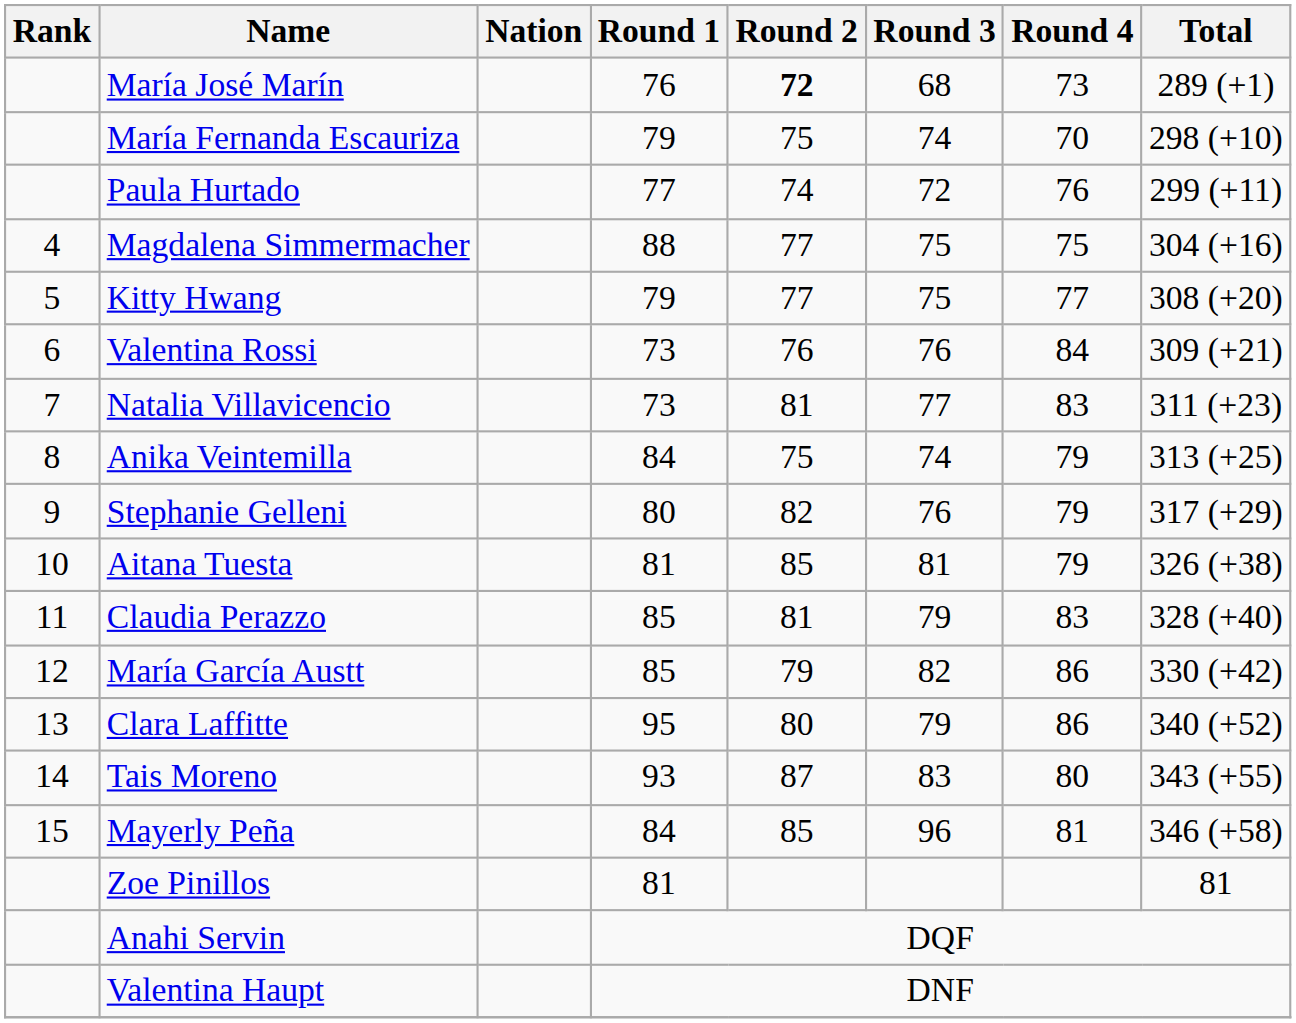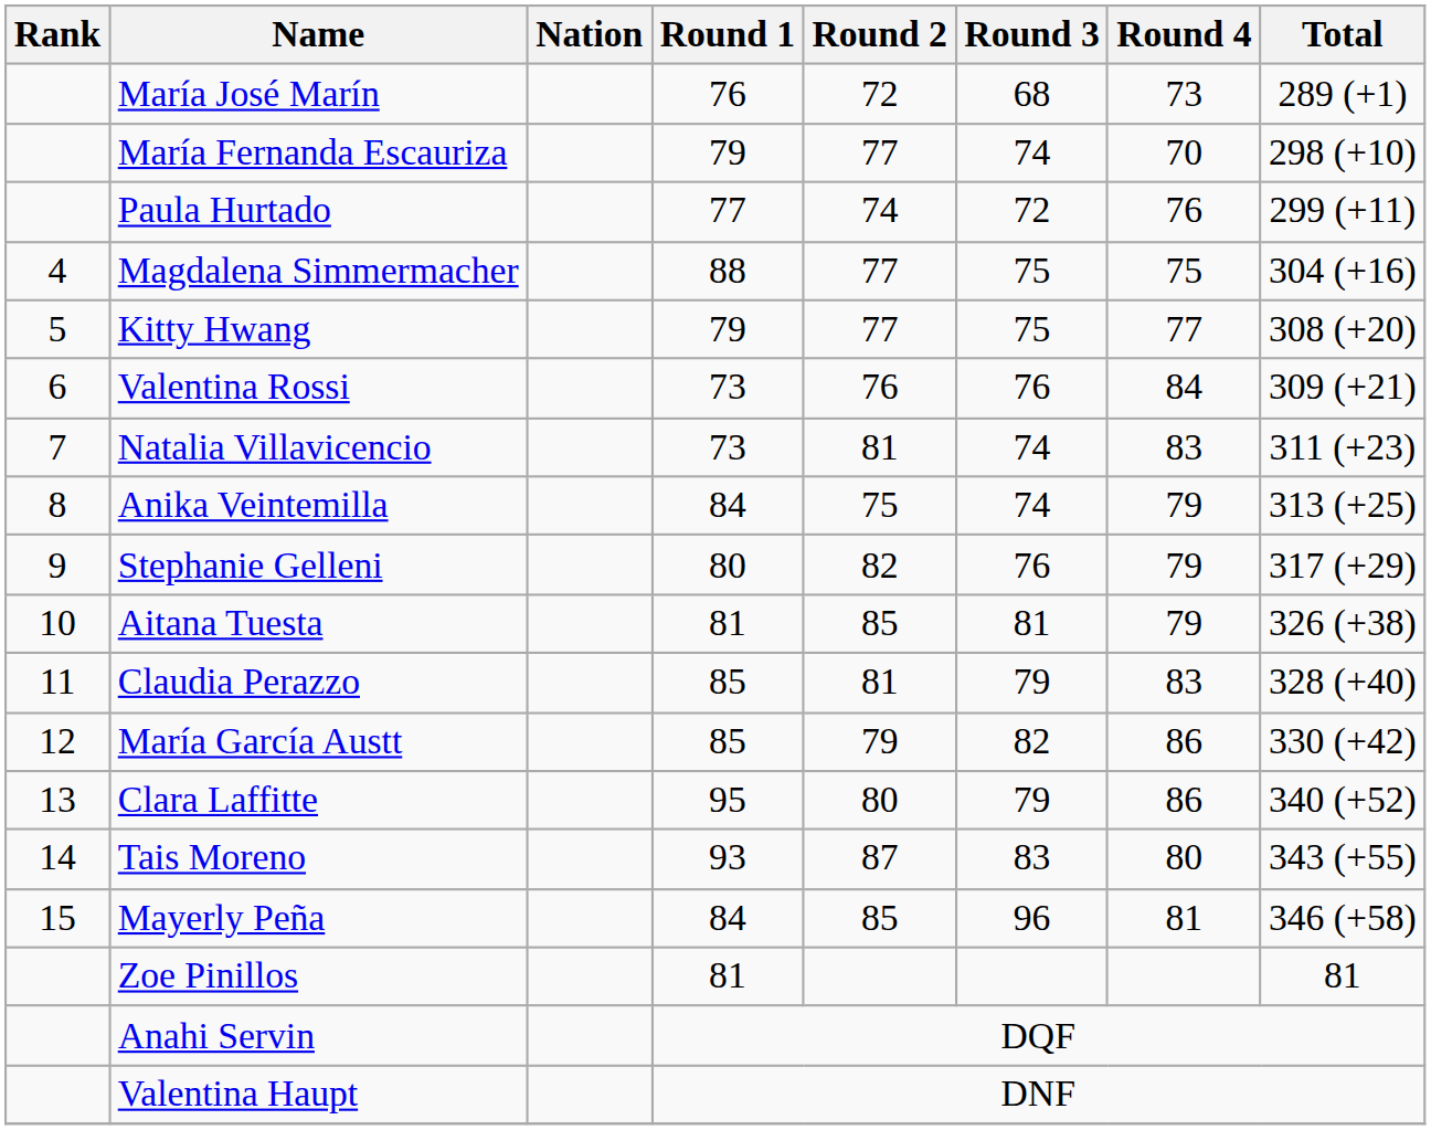María José Marín | Round 2: bold -> normal
María Fernanda Escauriza | Round 2: 75 -> 77
Natalia Villavicencio | Round 3: 77 -> 74
